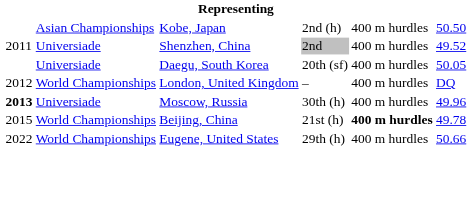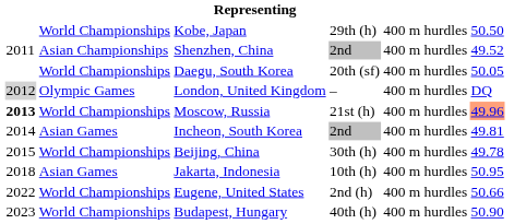Kobe, Japan | column 2: Asian Championships -> World Championships
Kobe, Japan | column 4: 2nd (h) -> 29th (h)
Shenzhen, China | column 2: Universiade -> Asian Championships
Daegu, South Korea | column 2: Universiade -> World Championships
London, United Kingdom | column 1: no background -> lightgrey background
London, United Kingdom | column 2: World Championships -> Olympic Games
Moscow, Russia | column 2: Universiade -> World Championships
Moscow, Russia | column 4: 30th (h) -> 21st (h)
Moscow, Russia | column 6: no background -> lightsalmon background
+ row: 2014 | Asian Games | Incheon, South Korea | 2nd | 400 m hurdles | 49.81
Beijing, China | column 4: 21st (h) -> 30th (h)
Beijing, China | column 5: bold -> normal
+ row: 2018 | Asian Games | Jakarta, Indonesia | 10th (h) | 400 m hurdles | 50.95
Eugene, United States | column 4: 29th (h) -> 2nd (h)
+ row: 2023 | World Championships | Budapest, Hungary | 40th (h) | 400 m hurdles | 50.90
